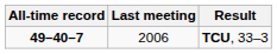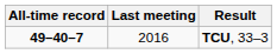TCU, 33–3 | Last meeting: 2006 -> 2016
